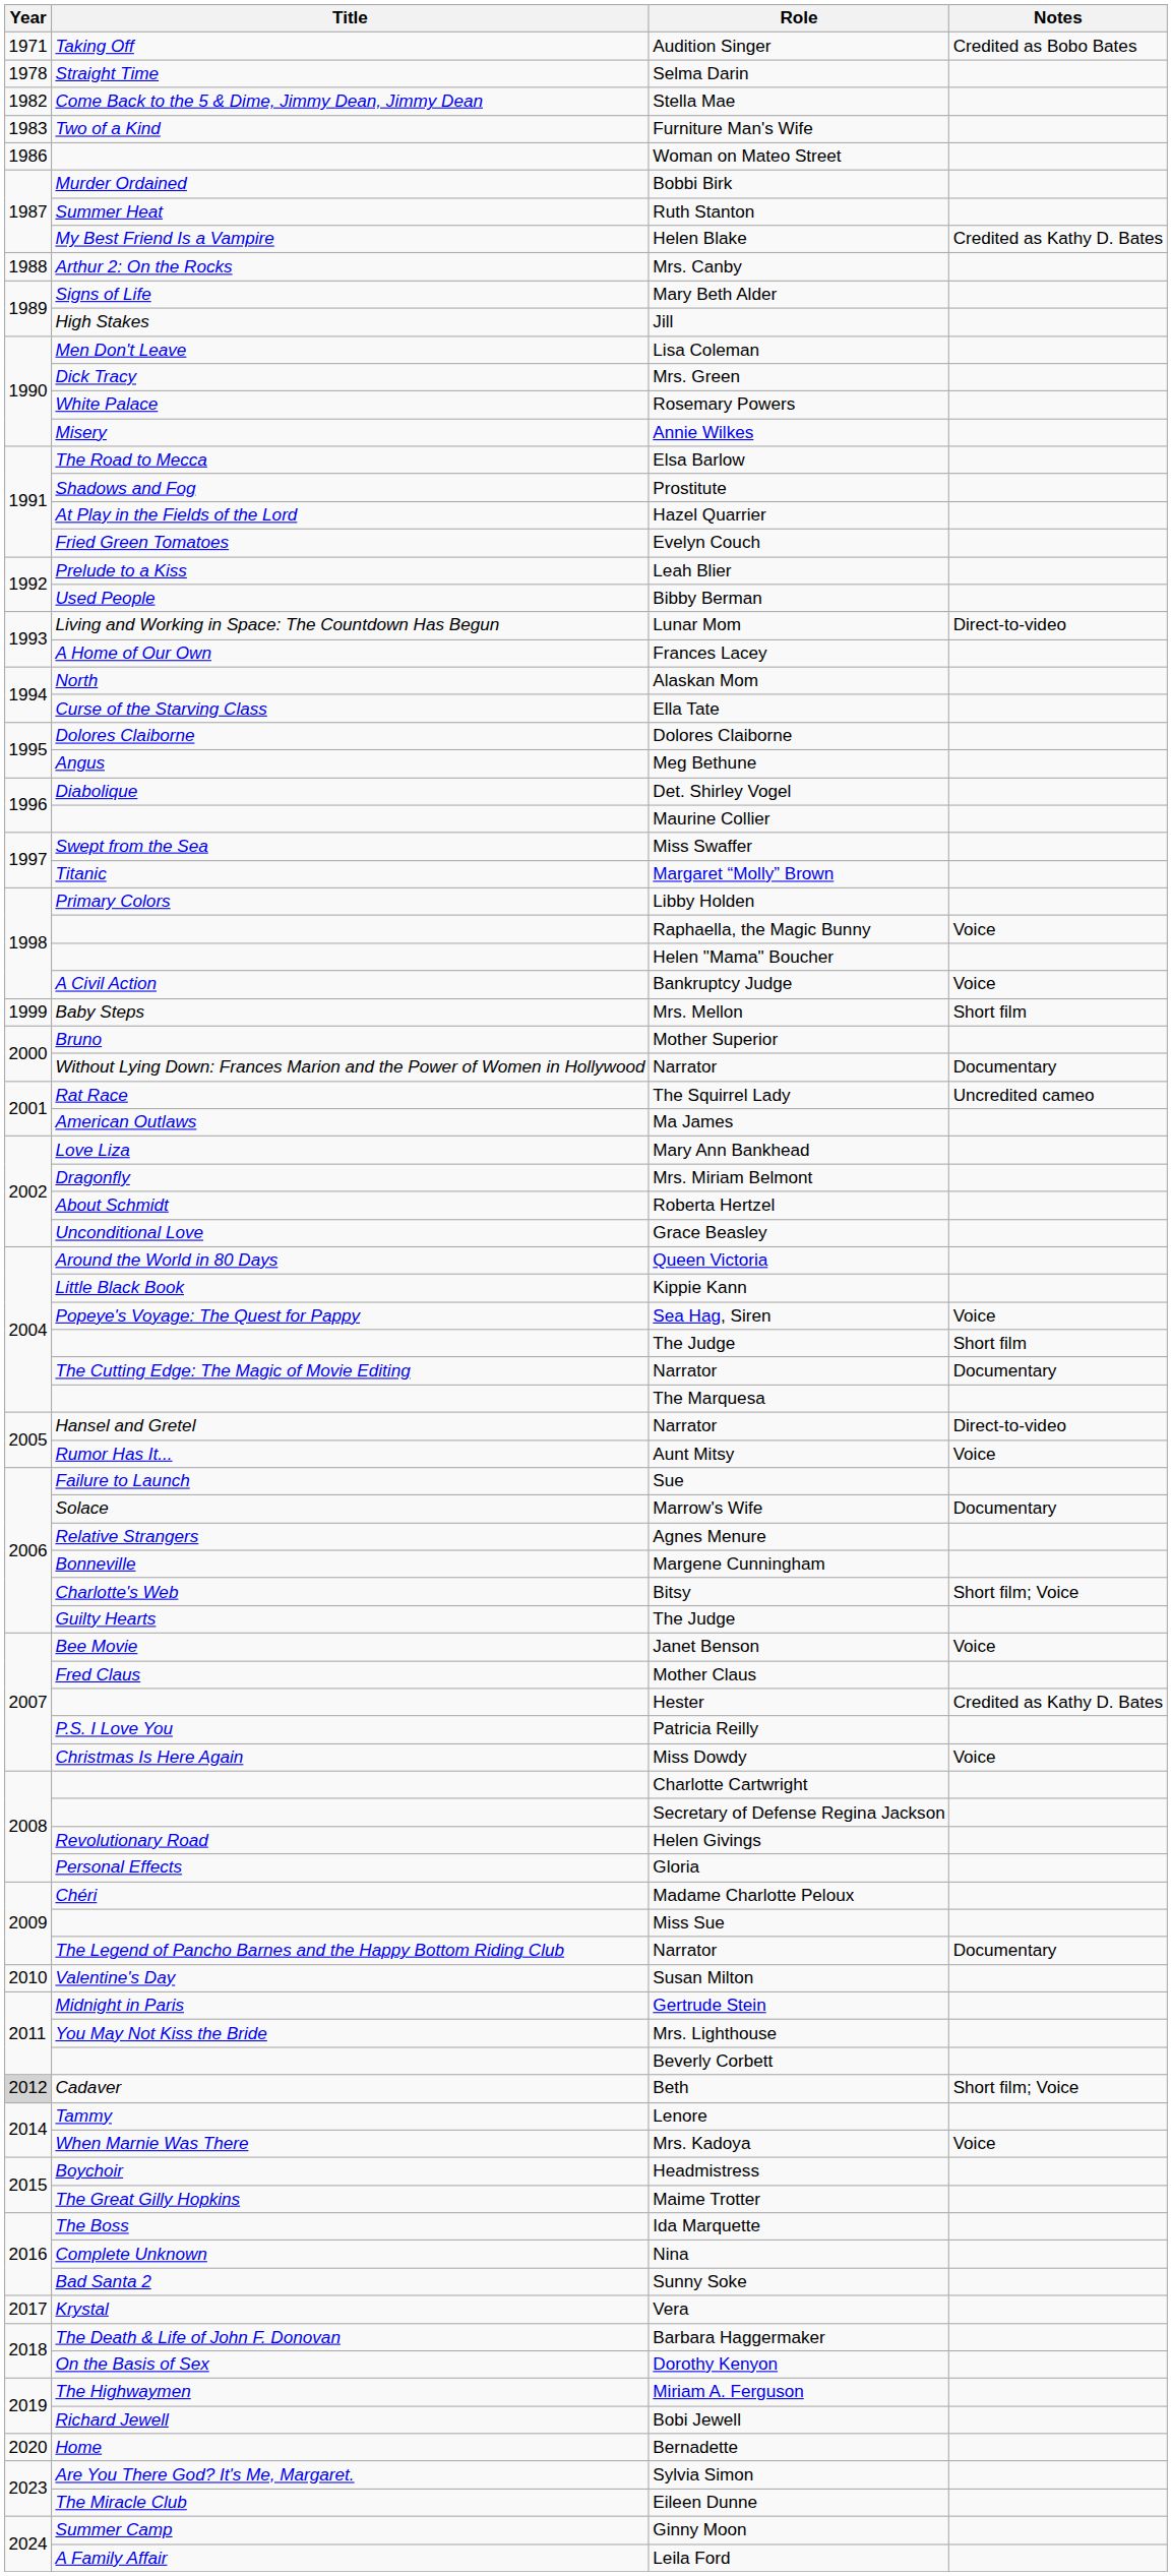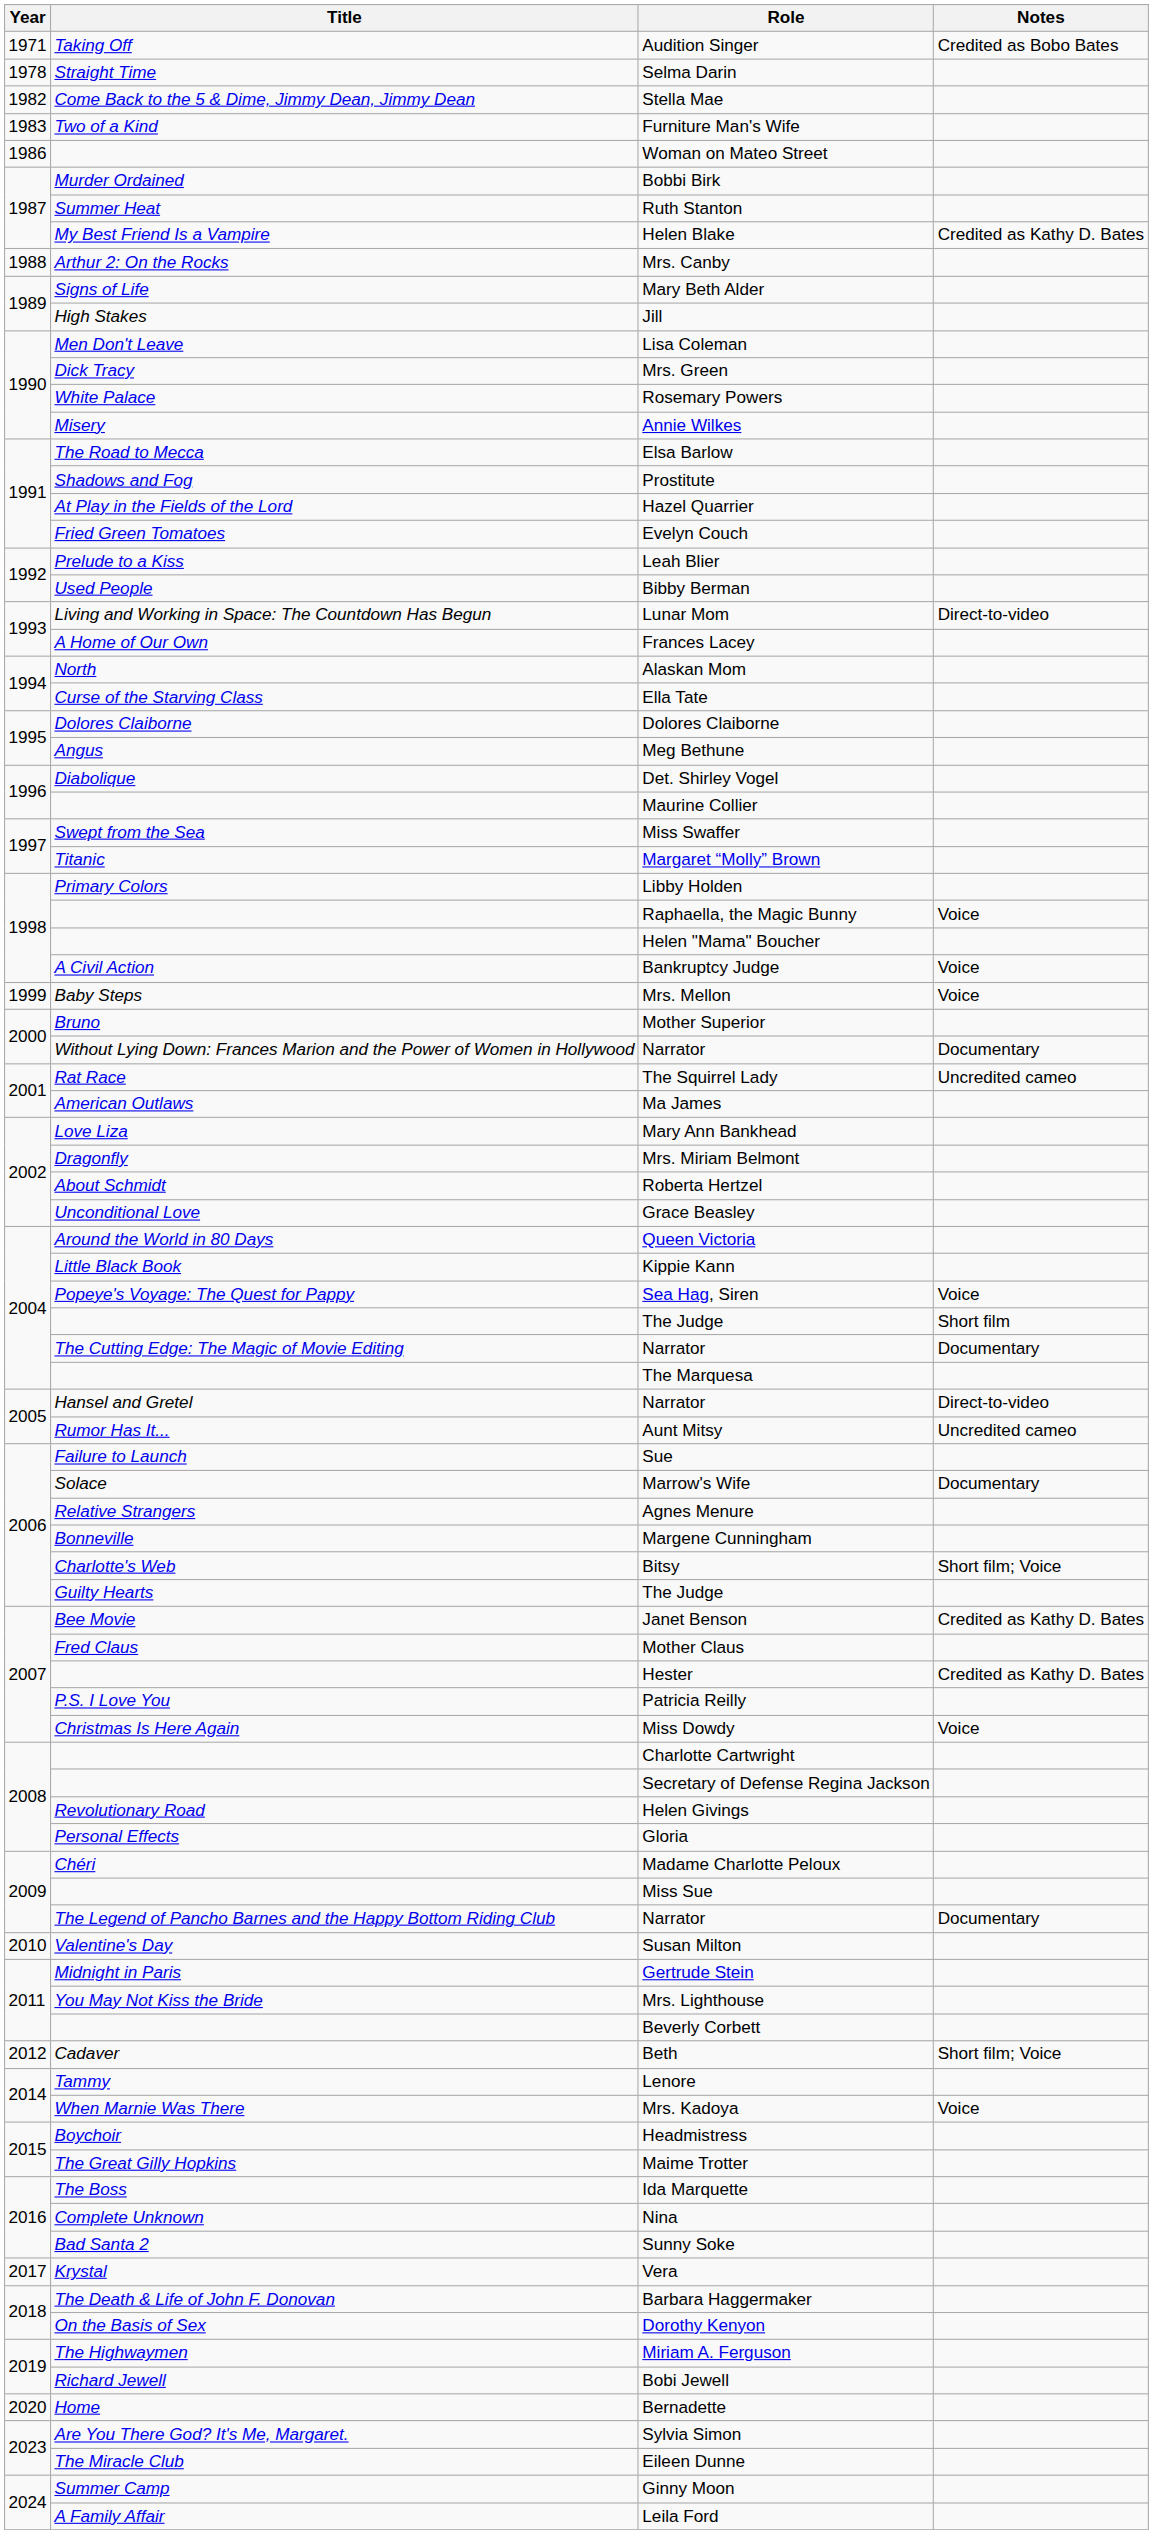Mrs. Mellon | Notes: Short film -> Voice
Aunt Mitsy | Notes: Voice -> Uncredited cameo
Janet Benson | Notes: Voice -> Credited as Kathy D. Bates
Beth | Year: lightgrey background -> no background
